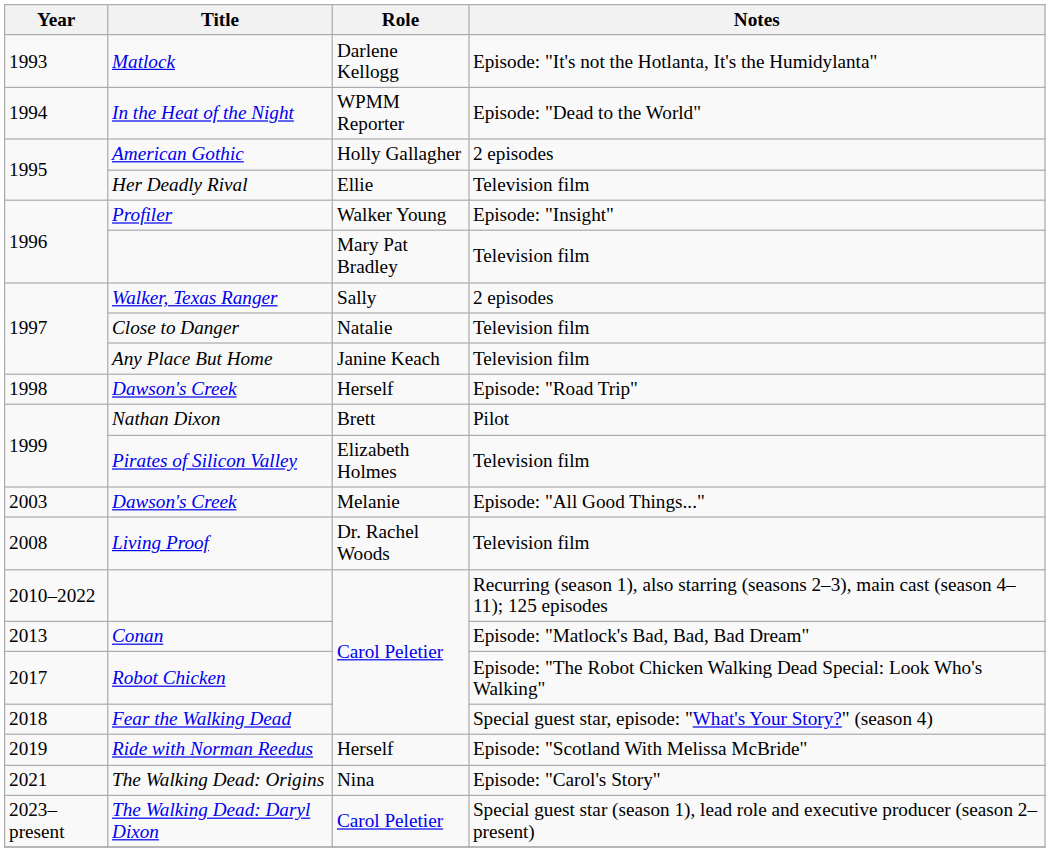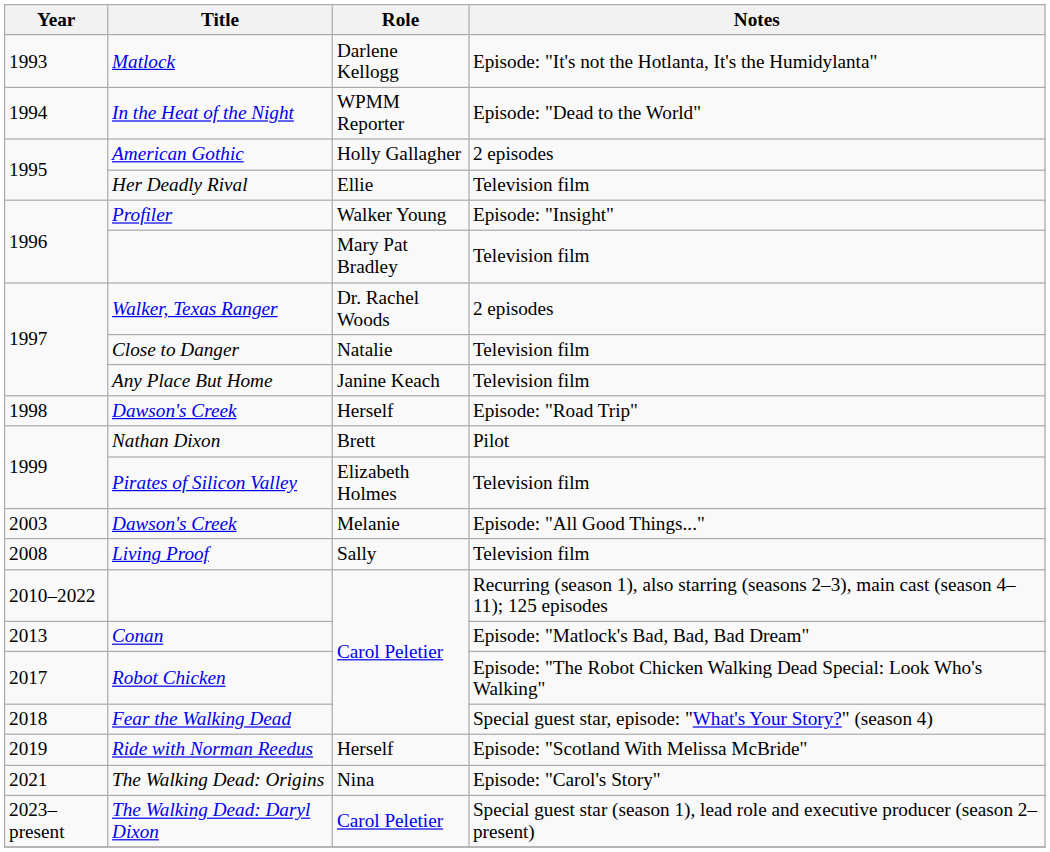Walker, Texas Ranger | Role: Sally -> Dr. Rachel Woods
Living Proof | Role: Dr. Rachel Woods -> Sally
